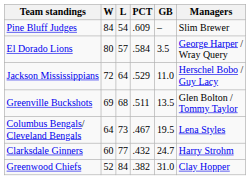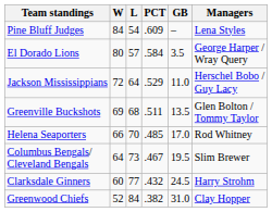Pine Bluff Judges | Managers: Slim Brewer -> Lena Styles
+ row: Helena Seaporters | 66 | 70 | .485 | 17.0 | Rod Whitney
Columbus Bengals/ Cleveland Bengals | Managers: Lena Styles -> Slim Brewer
Clarksdale Ginners | GB: 24.7 -> 24.5
